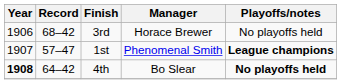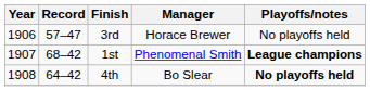3rd | Record: 68–42 -> 57–47
1st | Record: 57–47 -> 68–42
4th | Year: bold -> normal
